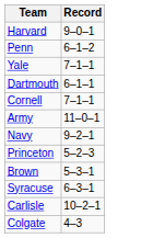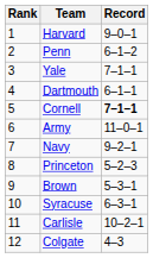+ column: Rank | 1 | 2 | 3 | 4 | 5 | 6 | 7 | 8 | 9 | 10 | 11 | 12
Cornell | Record: normal -> bold
